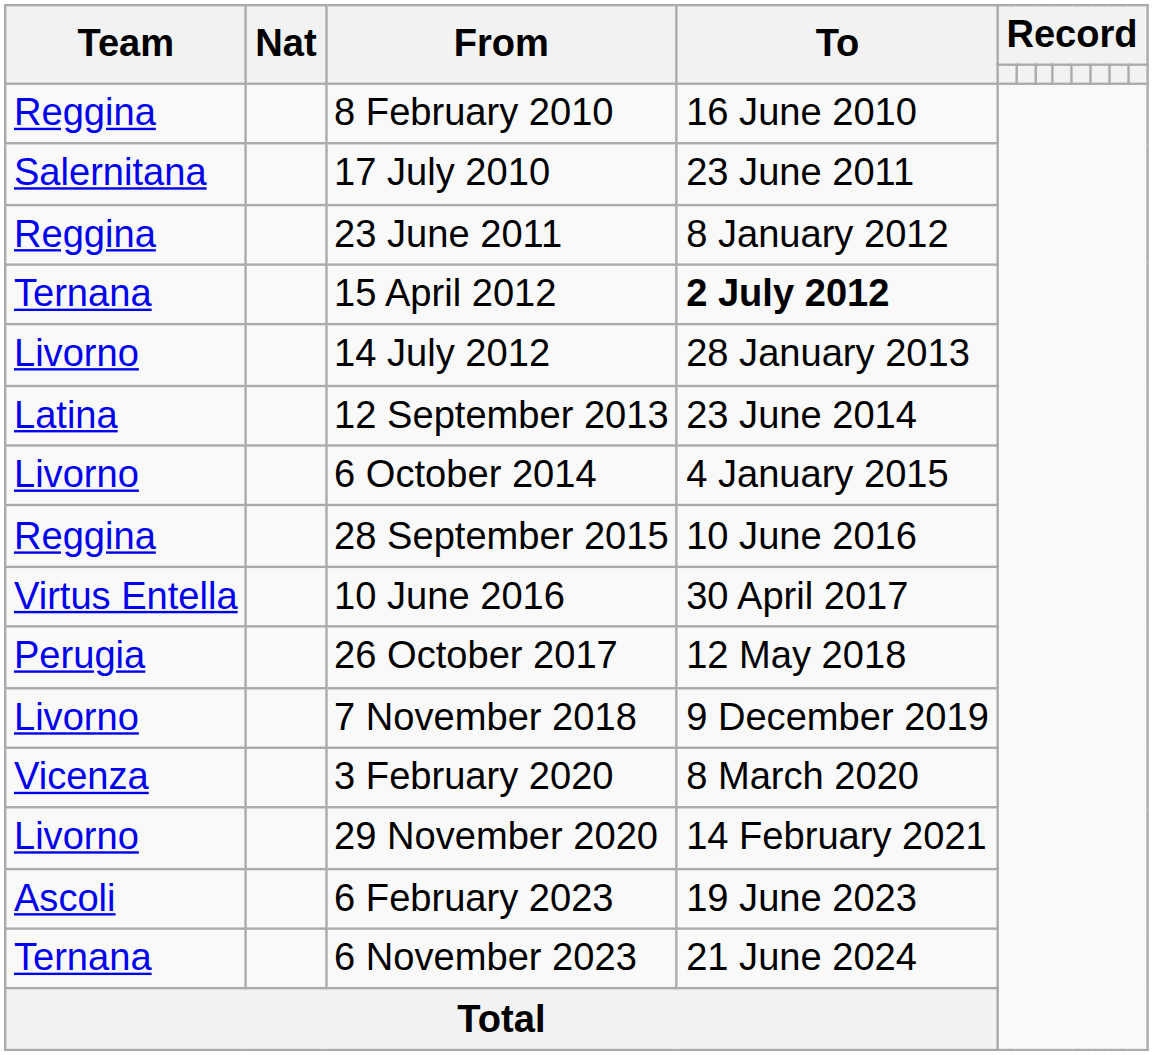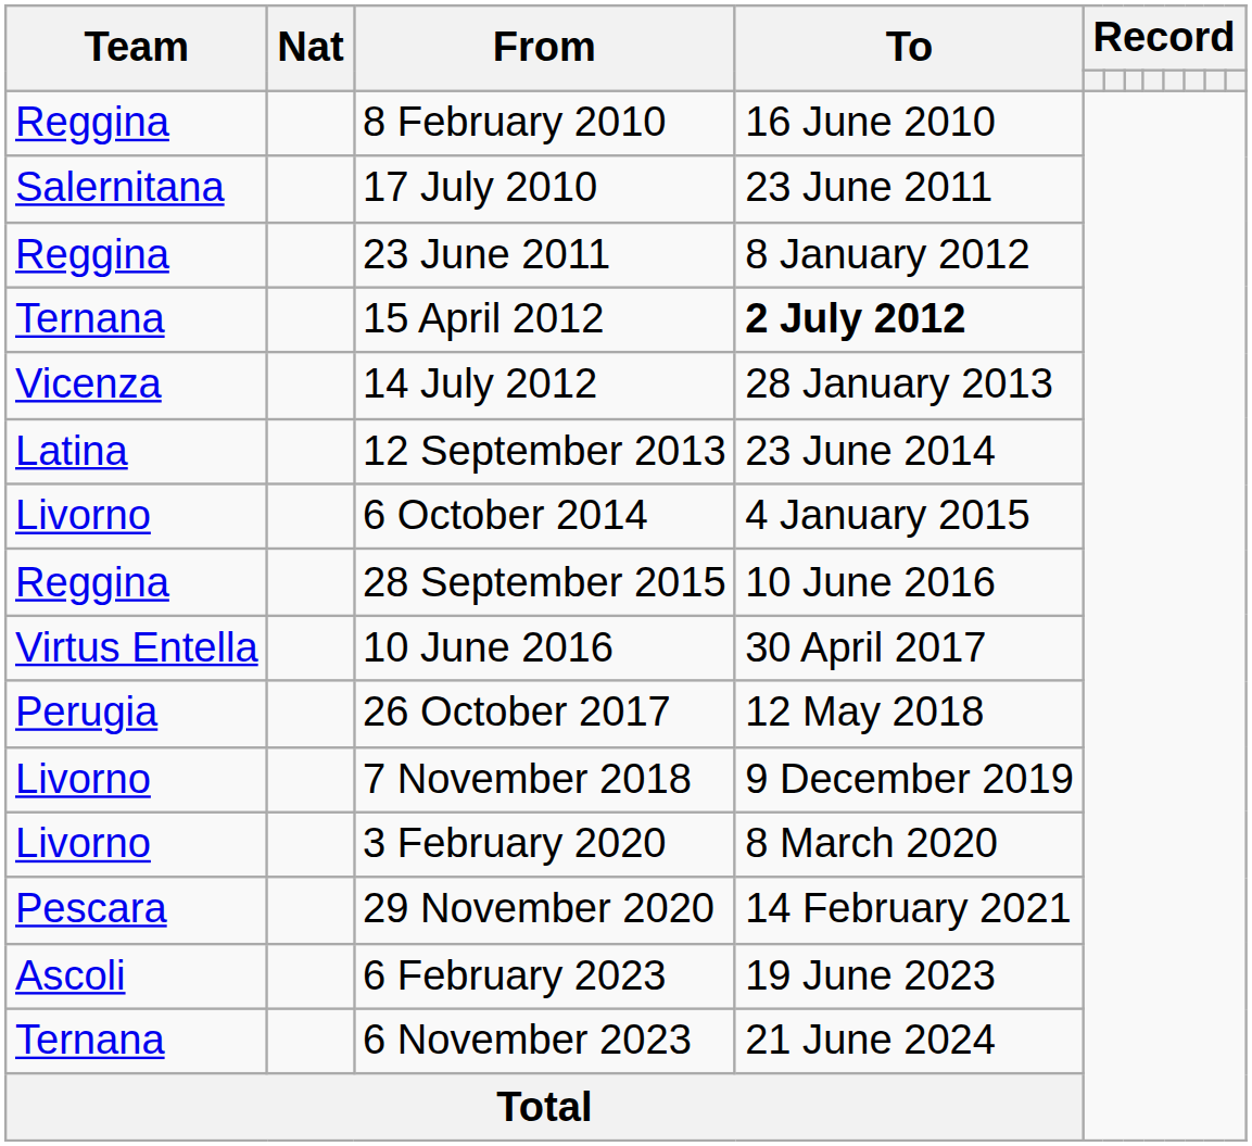14 July 2012 | Team: Livorno -> Vicenza
3 February 2020 | Team: Vicenza -> Livorno
29 November 2020 | Team: Livorno -> Pescara
